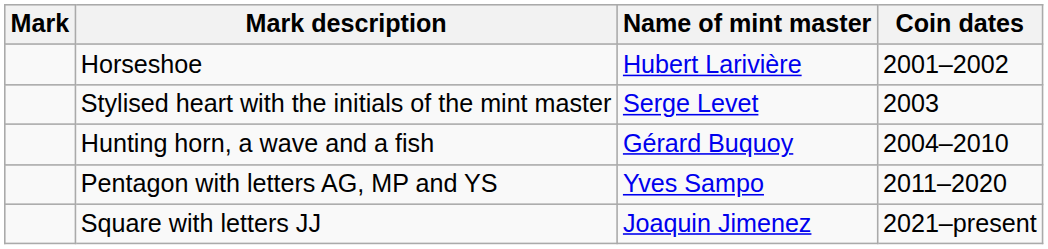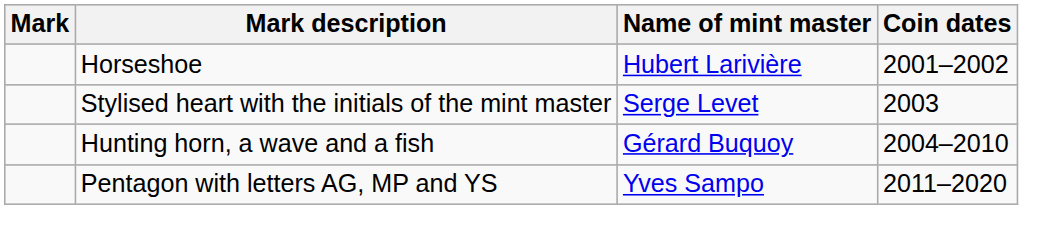- row: Square with letters JJ | Joaquin Jimenez | 2021–present
